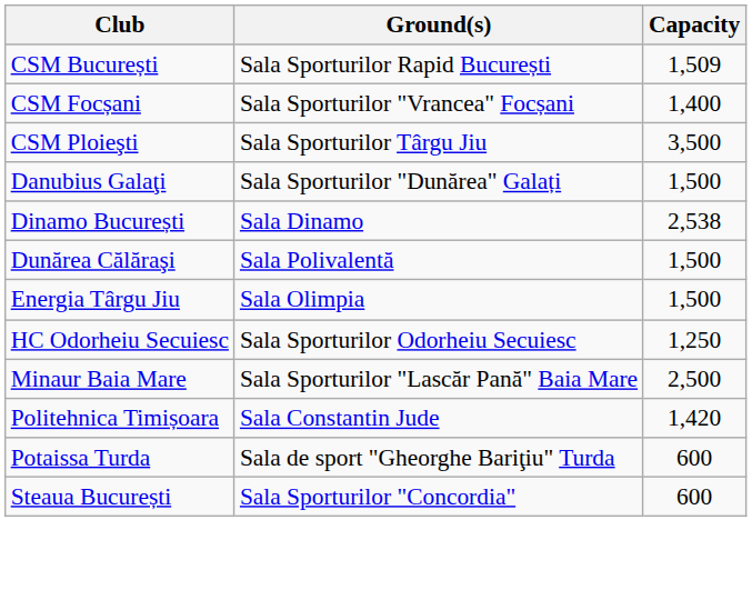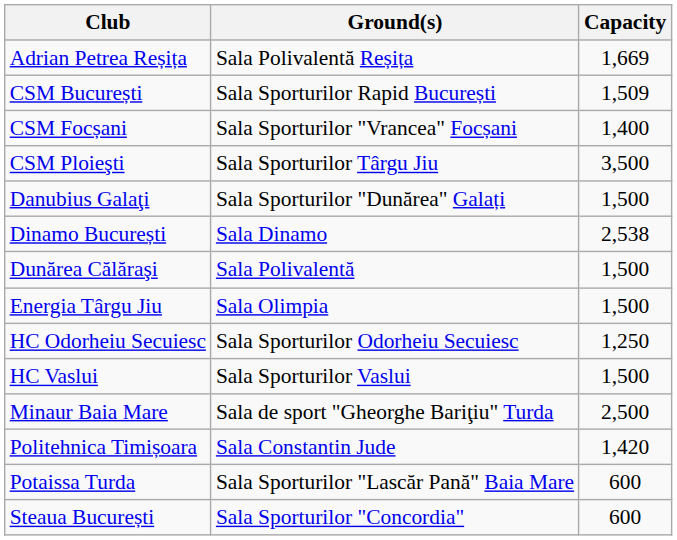+ row: Adrian Petrea Reșița | Sala Polivalentă Reșița | 1,669
+ row: HC Vaslui | Sala Sporturilor Vaslui | 1,500
Minaur Baia Mare | Ground(s): Sala Sporturilor "Lascăr Pană" Baia Mare -> Sala de sport "Gheorghe Bariţiu" Turda
Potaissa Turda | Ground(s): Sala de sport "Gheorghe Bariţiu" Turda -> Sala Sporturilor "Lascăr Pană" Baia Mare
